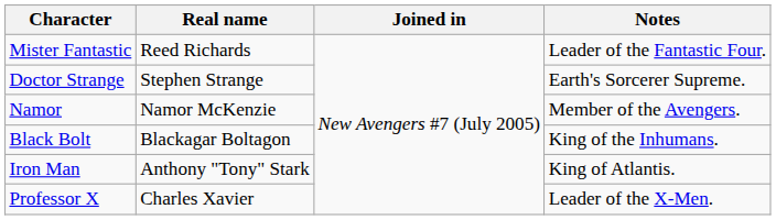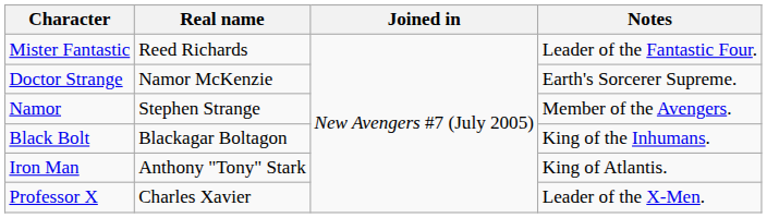Doctor Strange | Real name: Stephen Strange -> Namor McKenzie
Namor | Real name: Namor McKenzie -> Stephen Strange
